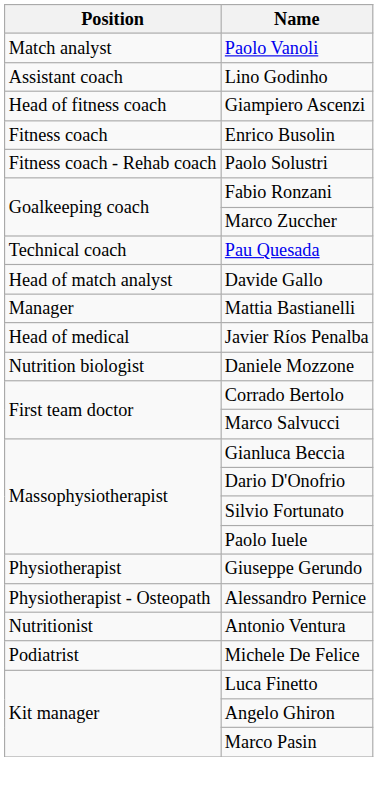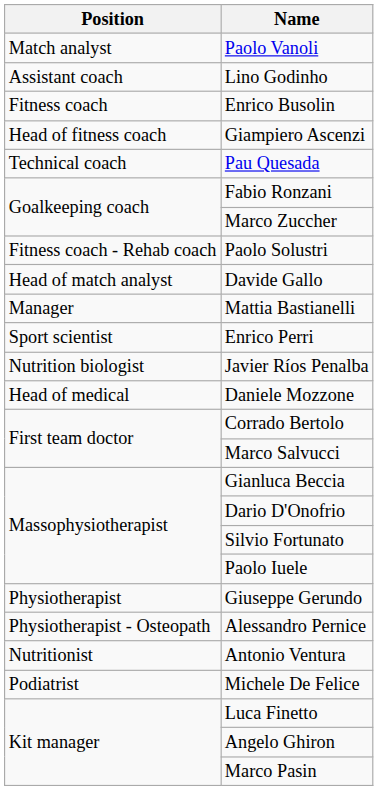rows swapped: Giampiero Ascenzi <-> Enrico Busolin
rows swapped: Paolo Solustri <-> Pau Quesada
+ row: Sport scientist | Enrico Perri
Javier Ríos Penalba | Position: Head of medical -> Nutrition biologist
Daniele Mozzone | Position: Nutrition biologist -> Head of medical
